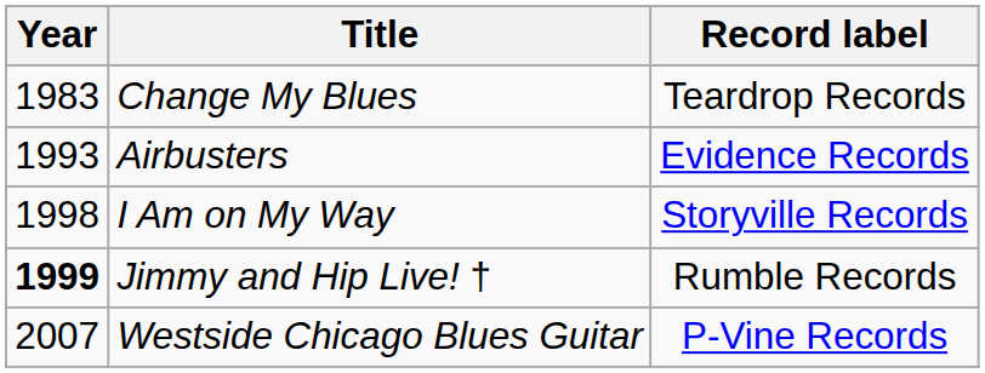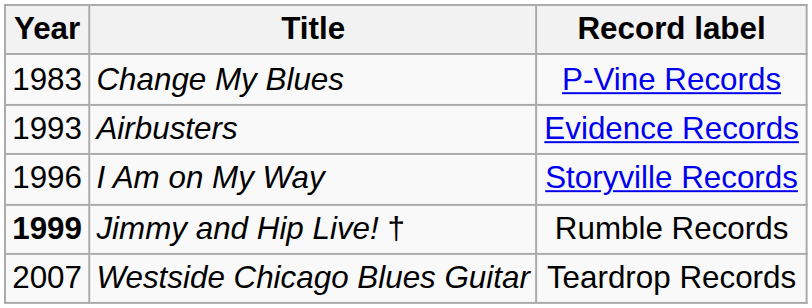Change My Blues | Record label: Teardrop Records -> P-Vine Records
I Am on My Way | Year: 1998 -> 1996
Westside Chicago Blues Guitar | Record label: P-Vine Records -> Teardrop Records
